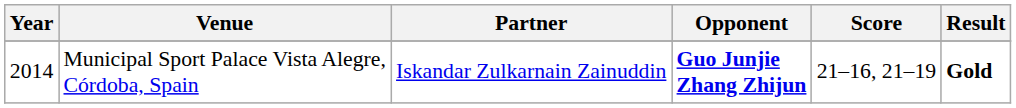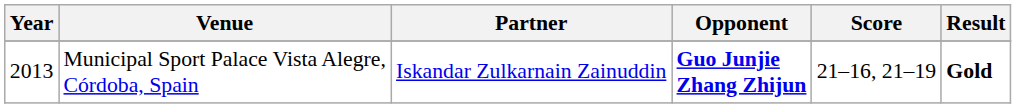Municipal Sport Palace Vista Alegre, Córdoba, Spain | Year: 2014 -> 2013
